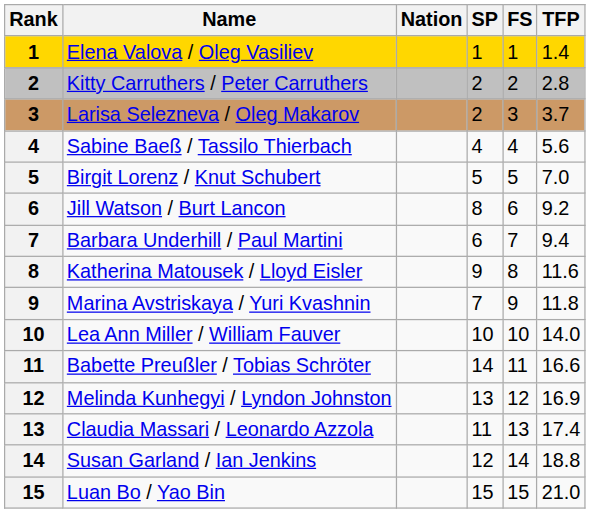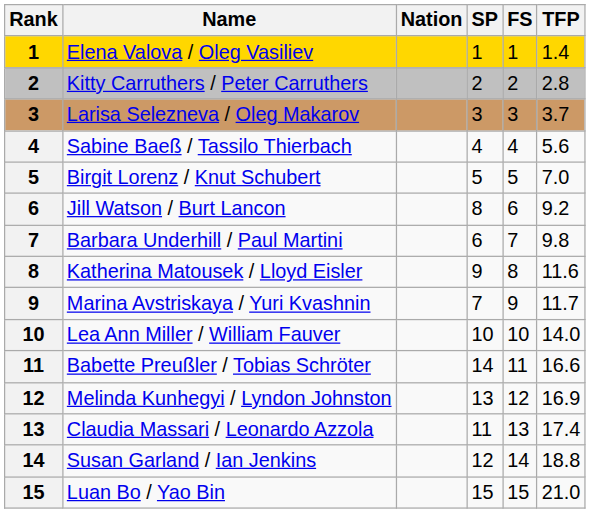Larisa Selezneva / Oleg Makarov | SP: 2 -> 3
Barbara Underhill / Paul Martini | TFP: 9.4 -> 9.8
Marina Avstriskaya / Yuri Kvashnin | TFP: 11.8 -> 11.7
